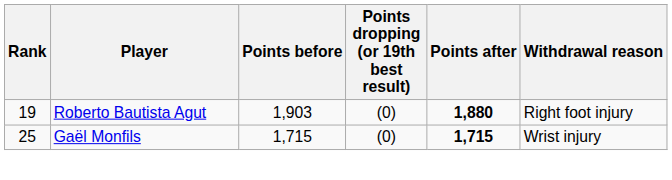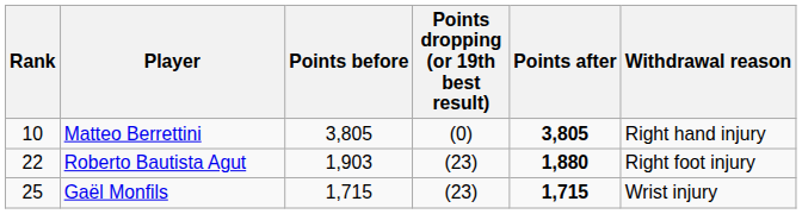+ row: 10 | Matteo Berrettini | 3,805 | (0) | 3,805 | Right hand injury
Roberto Bautista Agut | Rank: 19 -> 22
Roberto Bautista Agut | Points dropping (or 19th best result): (0) -> (23)
Gaël Monfils | Points dropping (or 19th best result): (0) -> (23)
